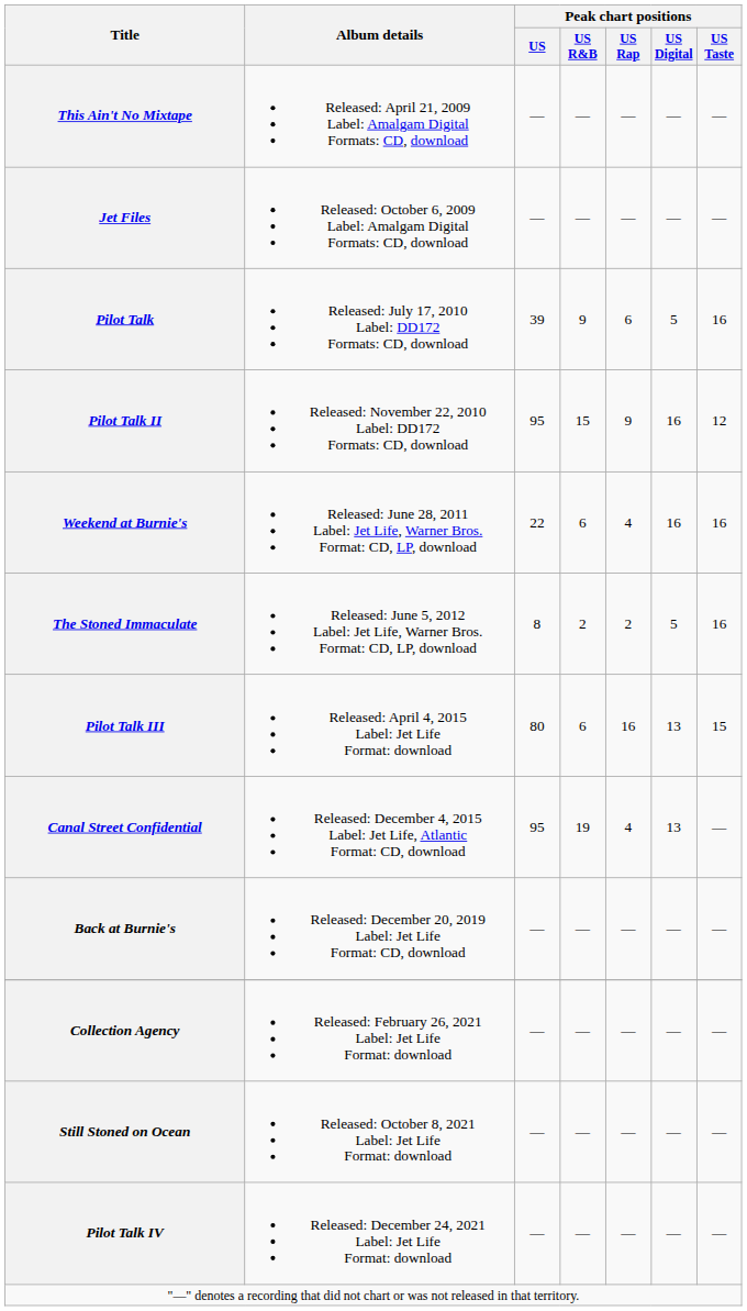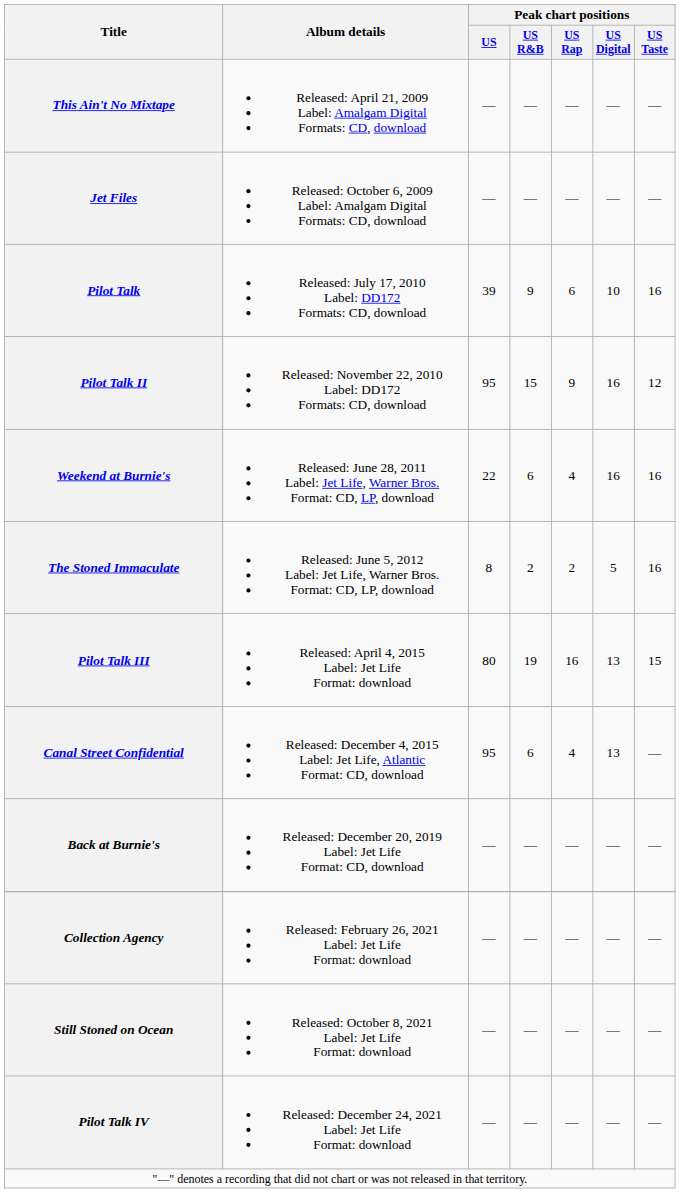Pilot Talk | Peak chart positions / US Digital: 5 -> 10
Pilot Talk III | Peak chart positions / US R&B: 6 -> 19
Canal Street Confidential | Peak chart positions / US R&B: 19 -> 6
